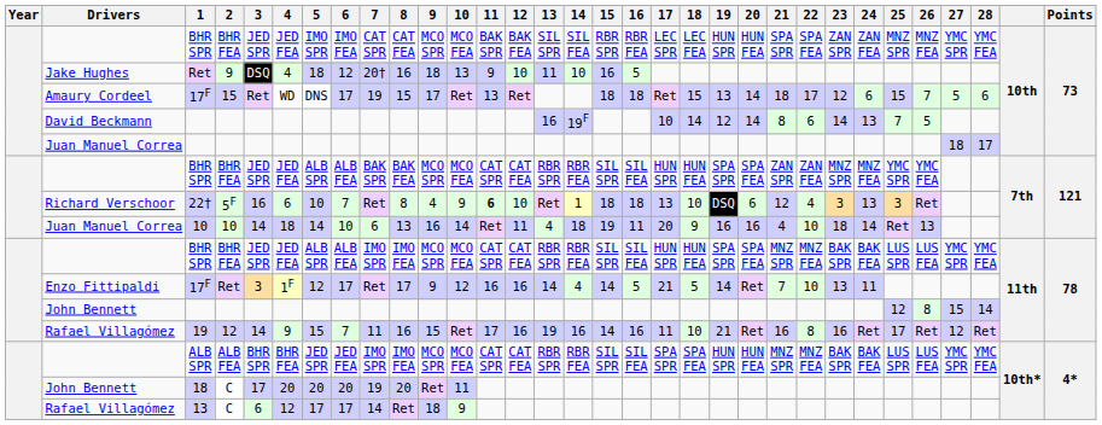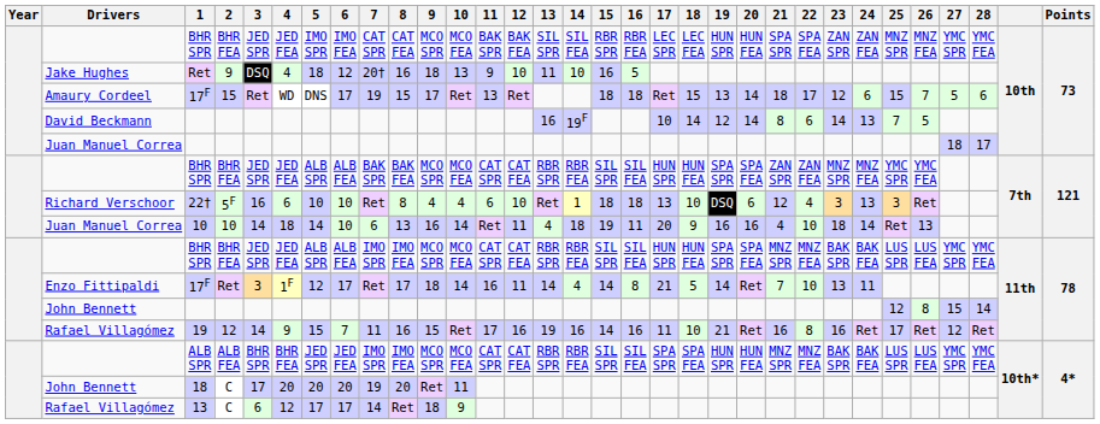22† | 6: 7 -> 10
22† | 10: 9 -> 4
22† | 11: bold -> normal
Enzo Fittipaldi / 17F | 9: 9 -> 18
Enzo Fittipaldi / 17F | 10: 12 -> 14
Enzo Fittipaldi / 17F | 12: 16 -> 11
Enzo Fittipaldi / 17F | 16: 5 -> 8
